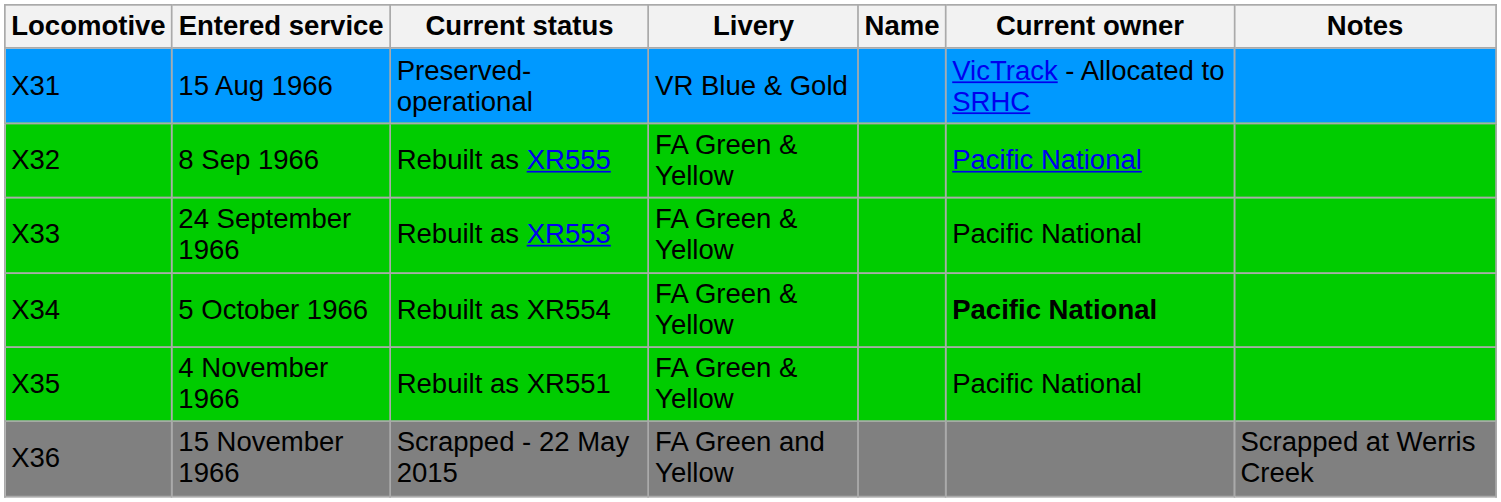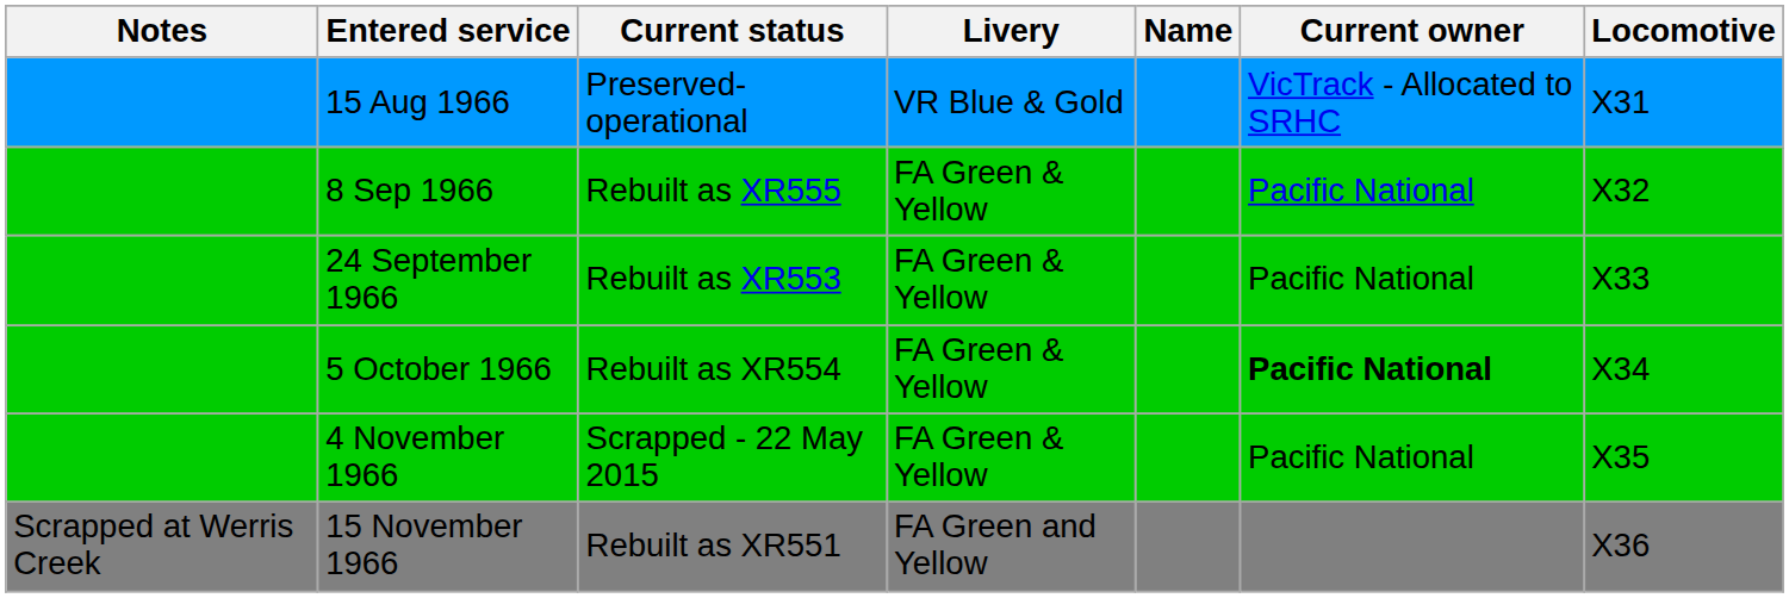columns swapped: Locomotive <-> Notes
4 November 1966 | Current status: Rebuilt as XR551 -> Scrapped - 22 May 2015
15 November 1966 | Current status: Scrapped - 22 May 2015 -> Rebuilt as XR551
